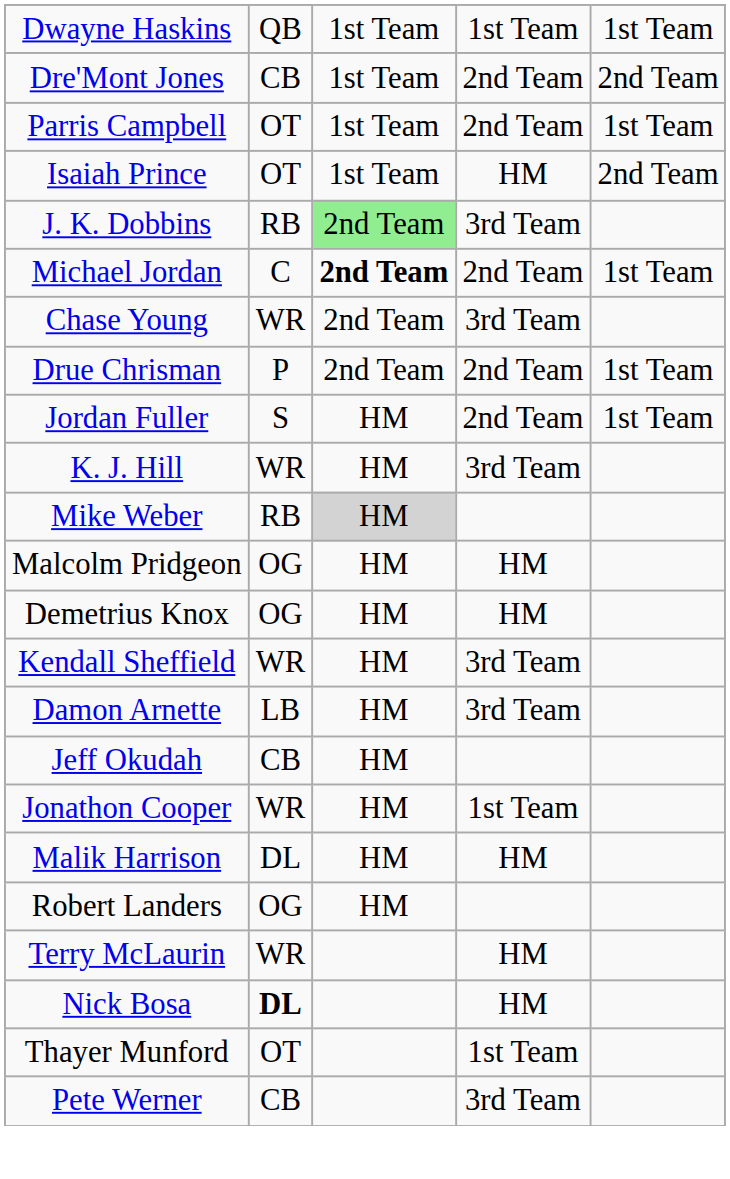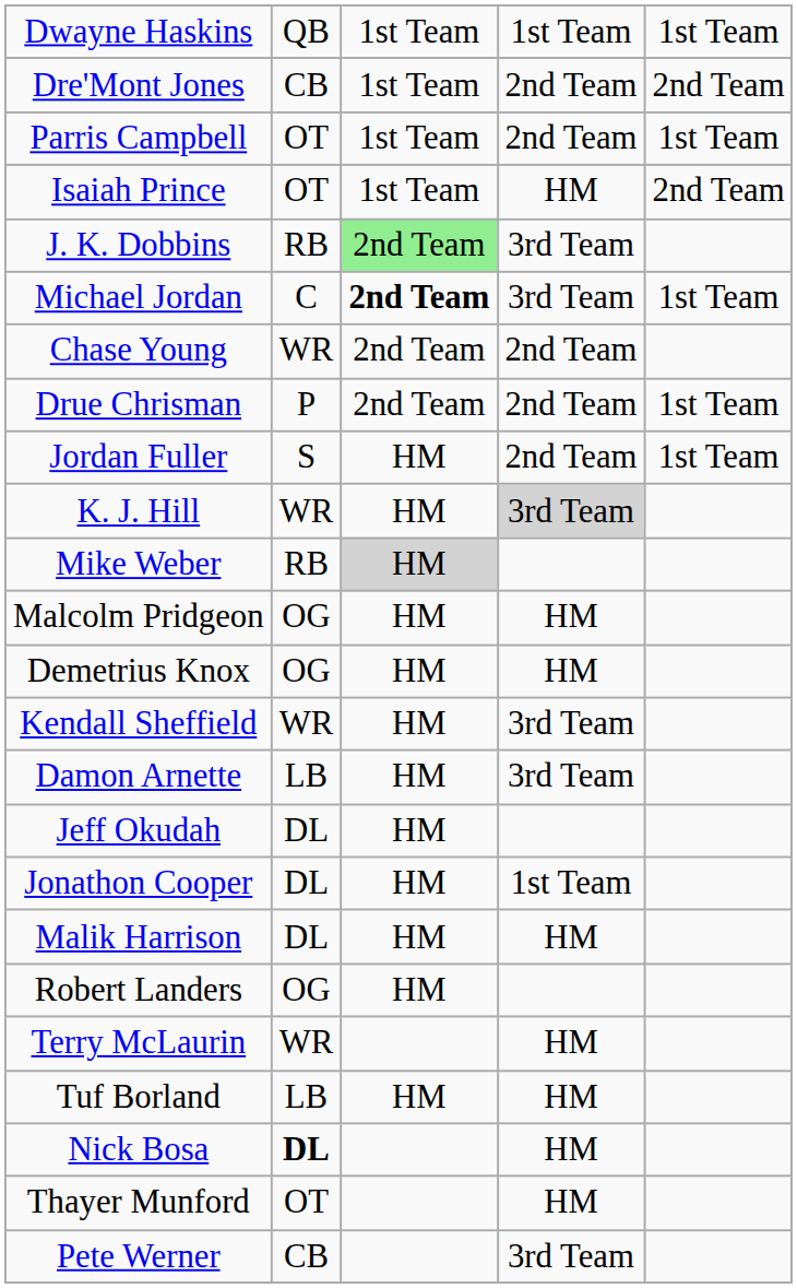Michael Jordan | column 4: 2nd Team -> 3rd Team
Chase Young | column 4: 3rd Team -> 2nd Team
K. J. Hill | column 4: no background -> lightgrey background
Jeff Okudah | column 2: CB -> DL
Jonathon Cooper | column 2: WR -> DL
+ row: Tuf Borland | LB | HM | HM
Thayer Munford | column 4: 1st Team -> HM
